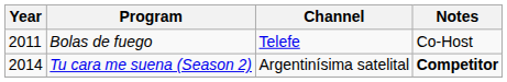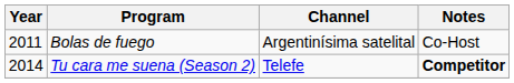Bolas de fuego | Channel: Telefe -> Argentinísima satelital
Tu cara me suena (Season 2) | Channel: Argentinísima satelital -> Telefe
